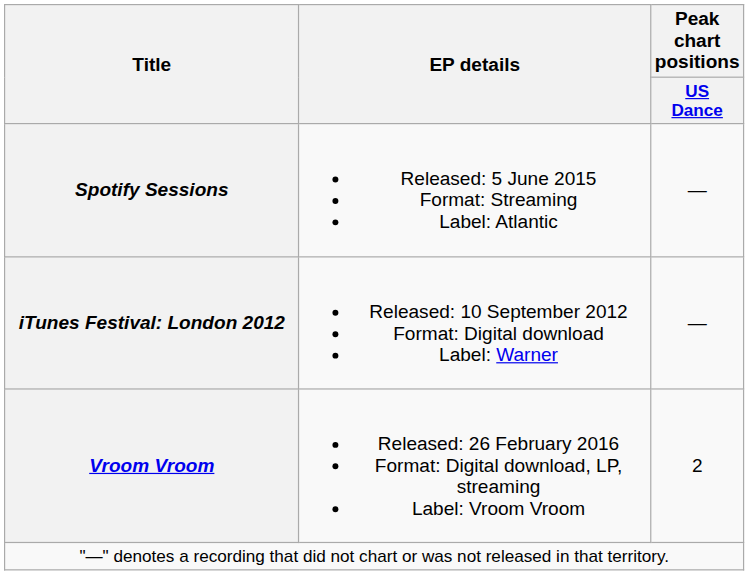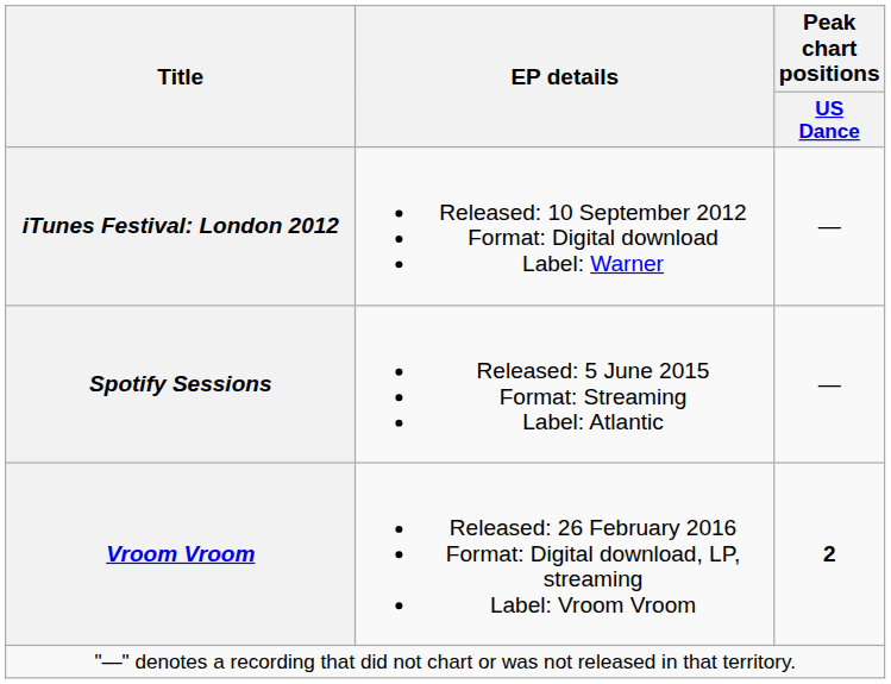rows swapped: iTunes Festival: London 2012 <-> Spotify Sessions
Vroom Vroom | Peak chart positions / US Dance: normal -> bold
